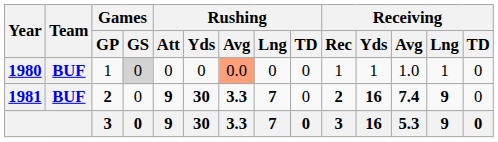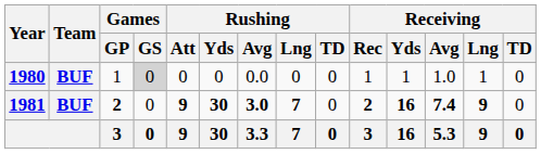1980 | Rushing / Avg: lightsalmon background -> no background
1981 | Rushing / Avg: 3.3 -> 3.0
